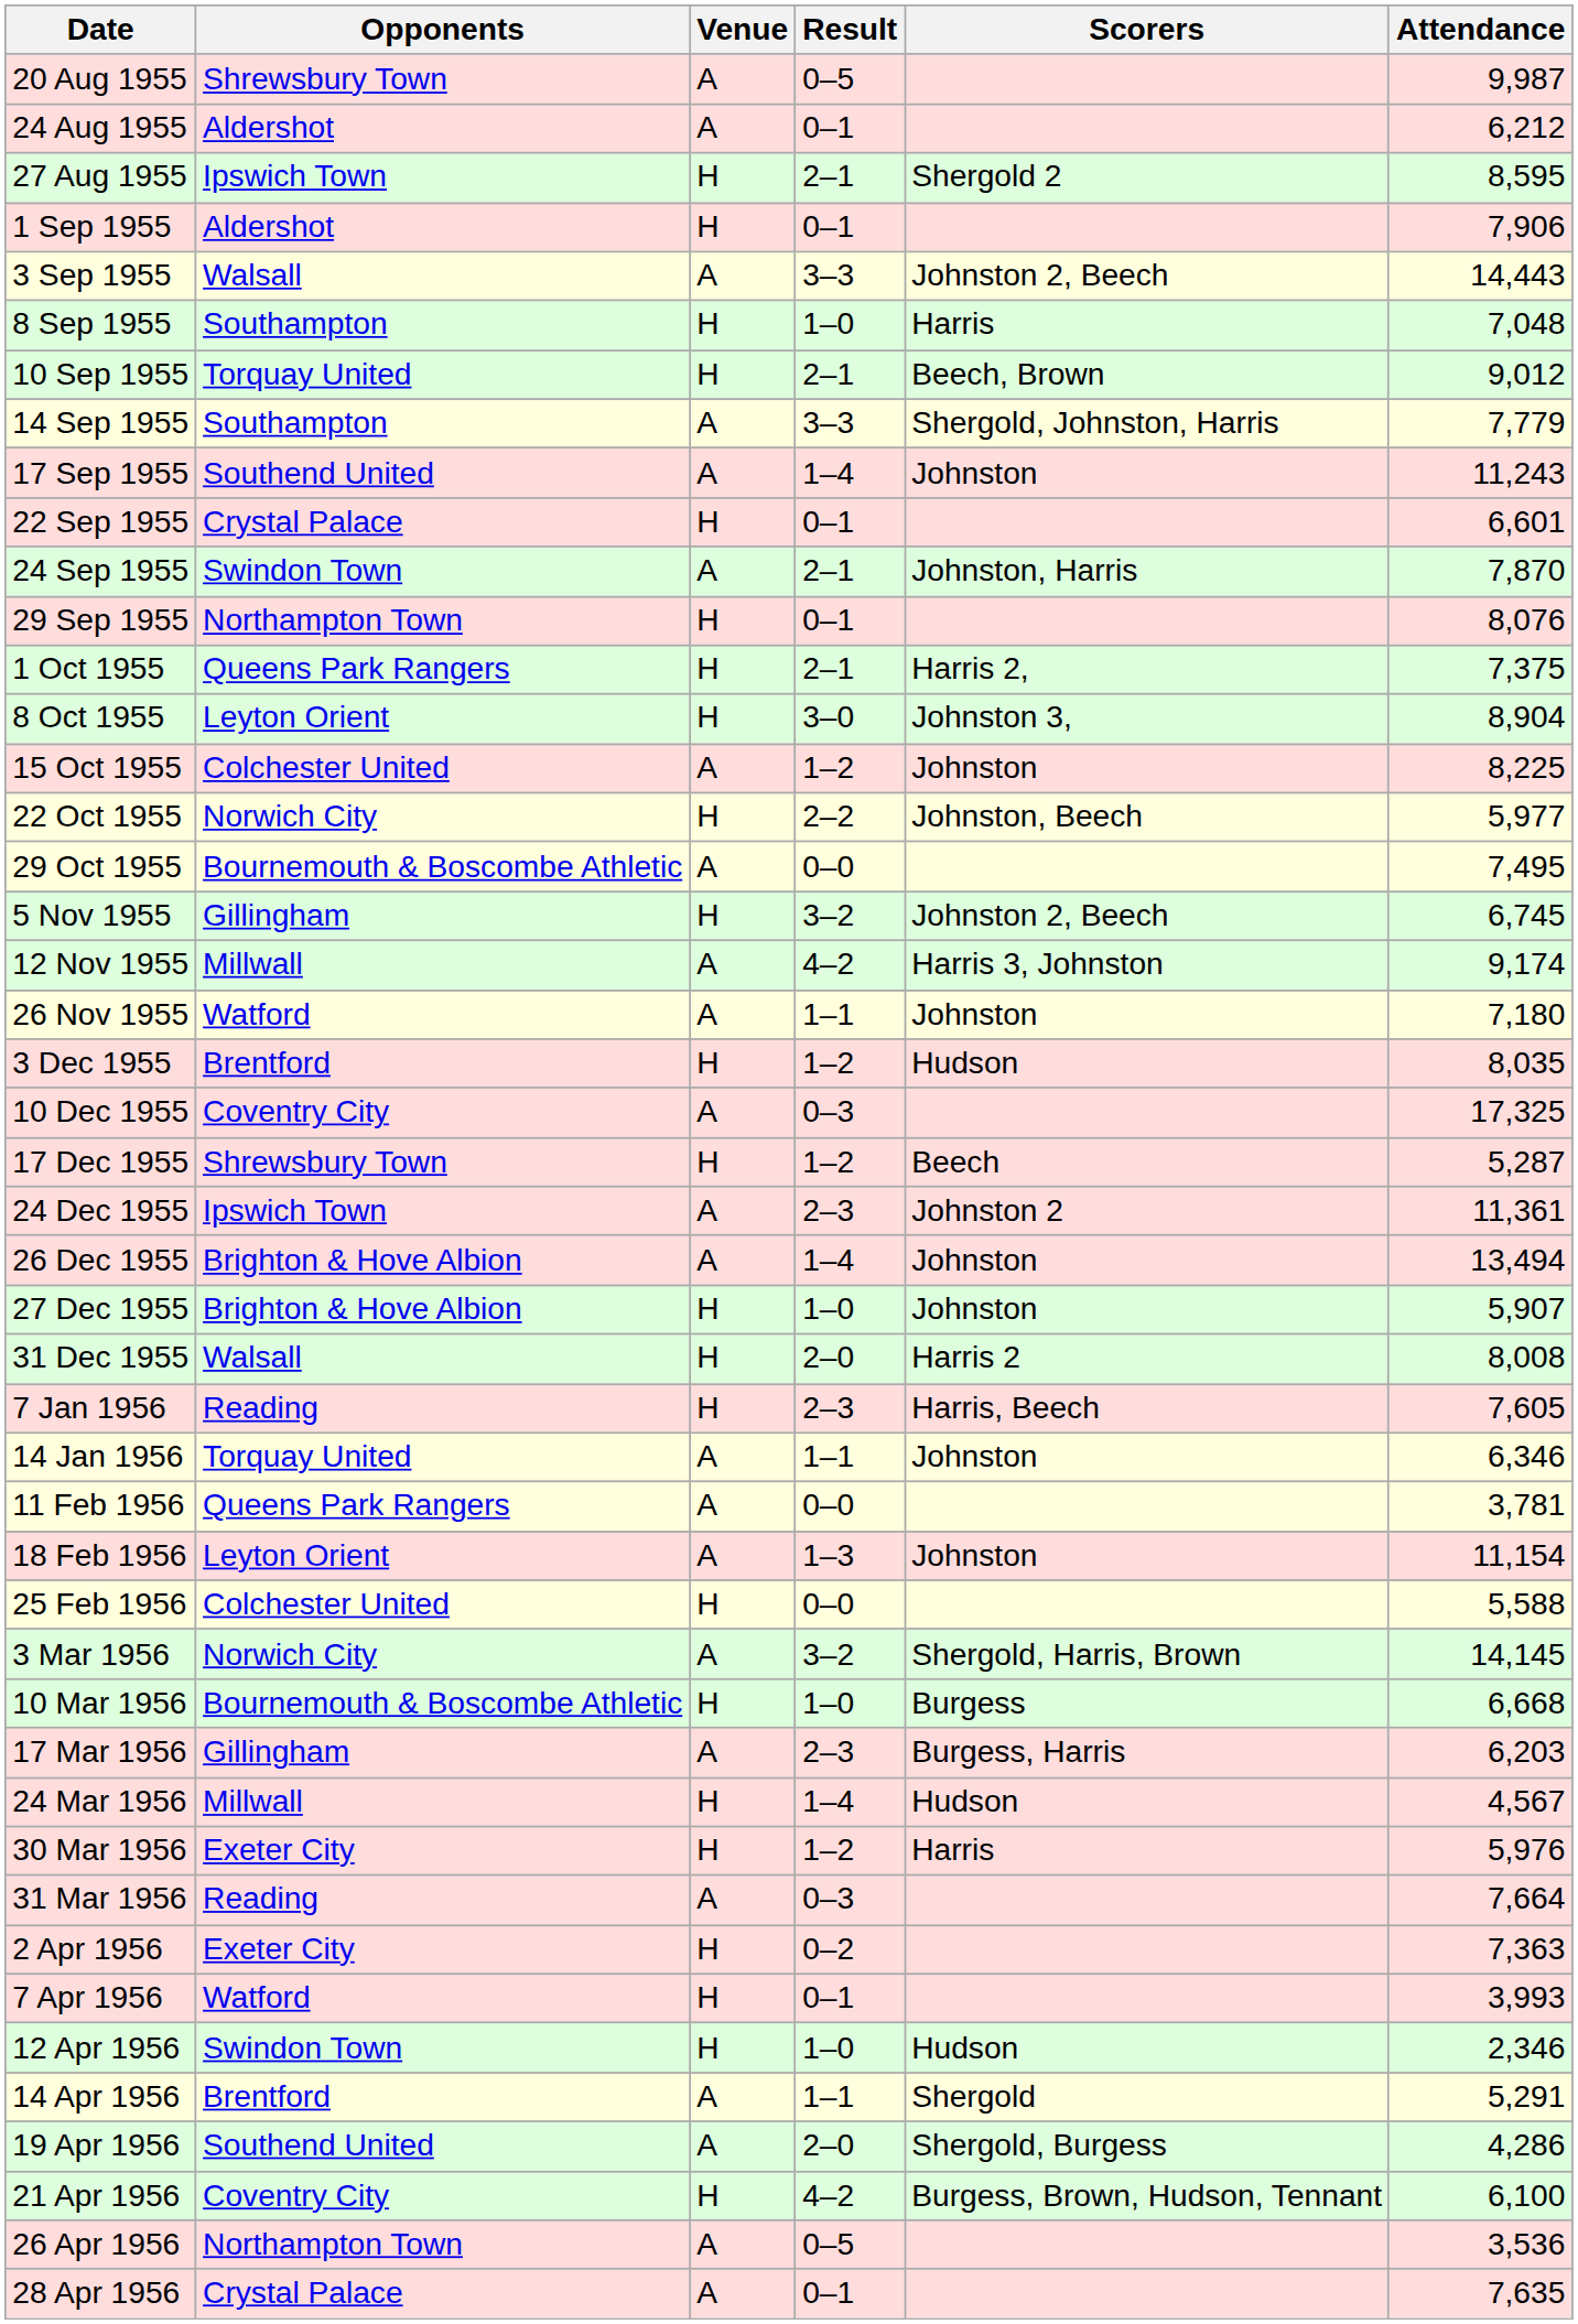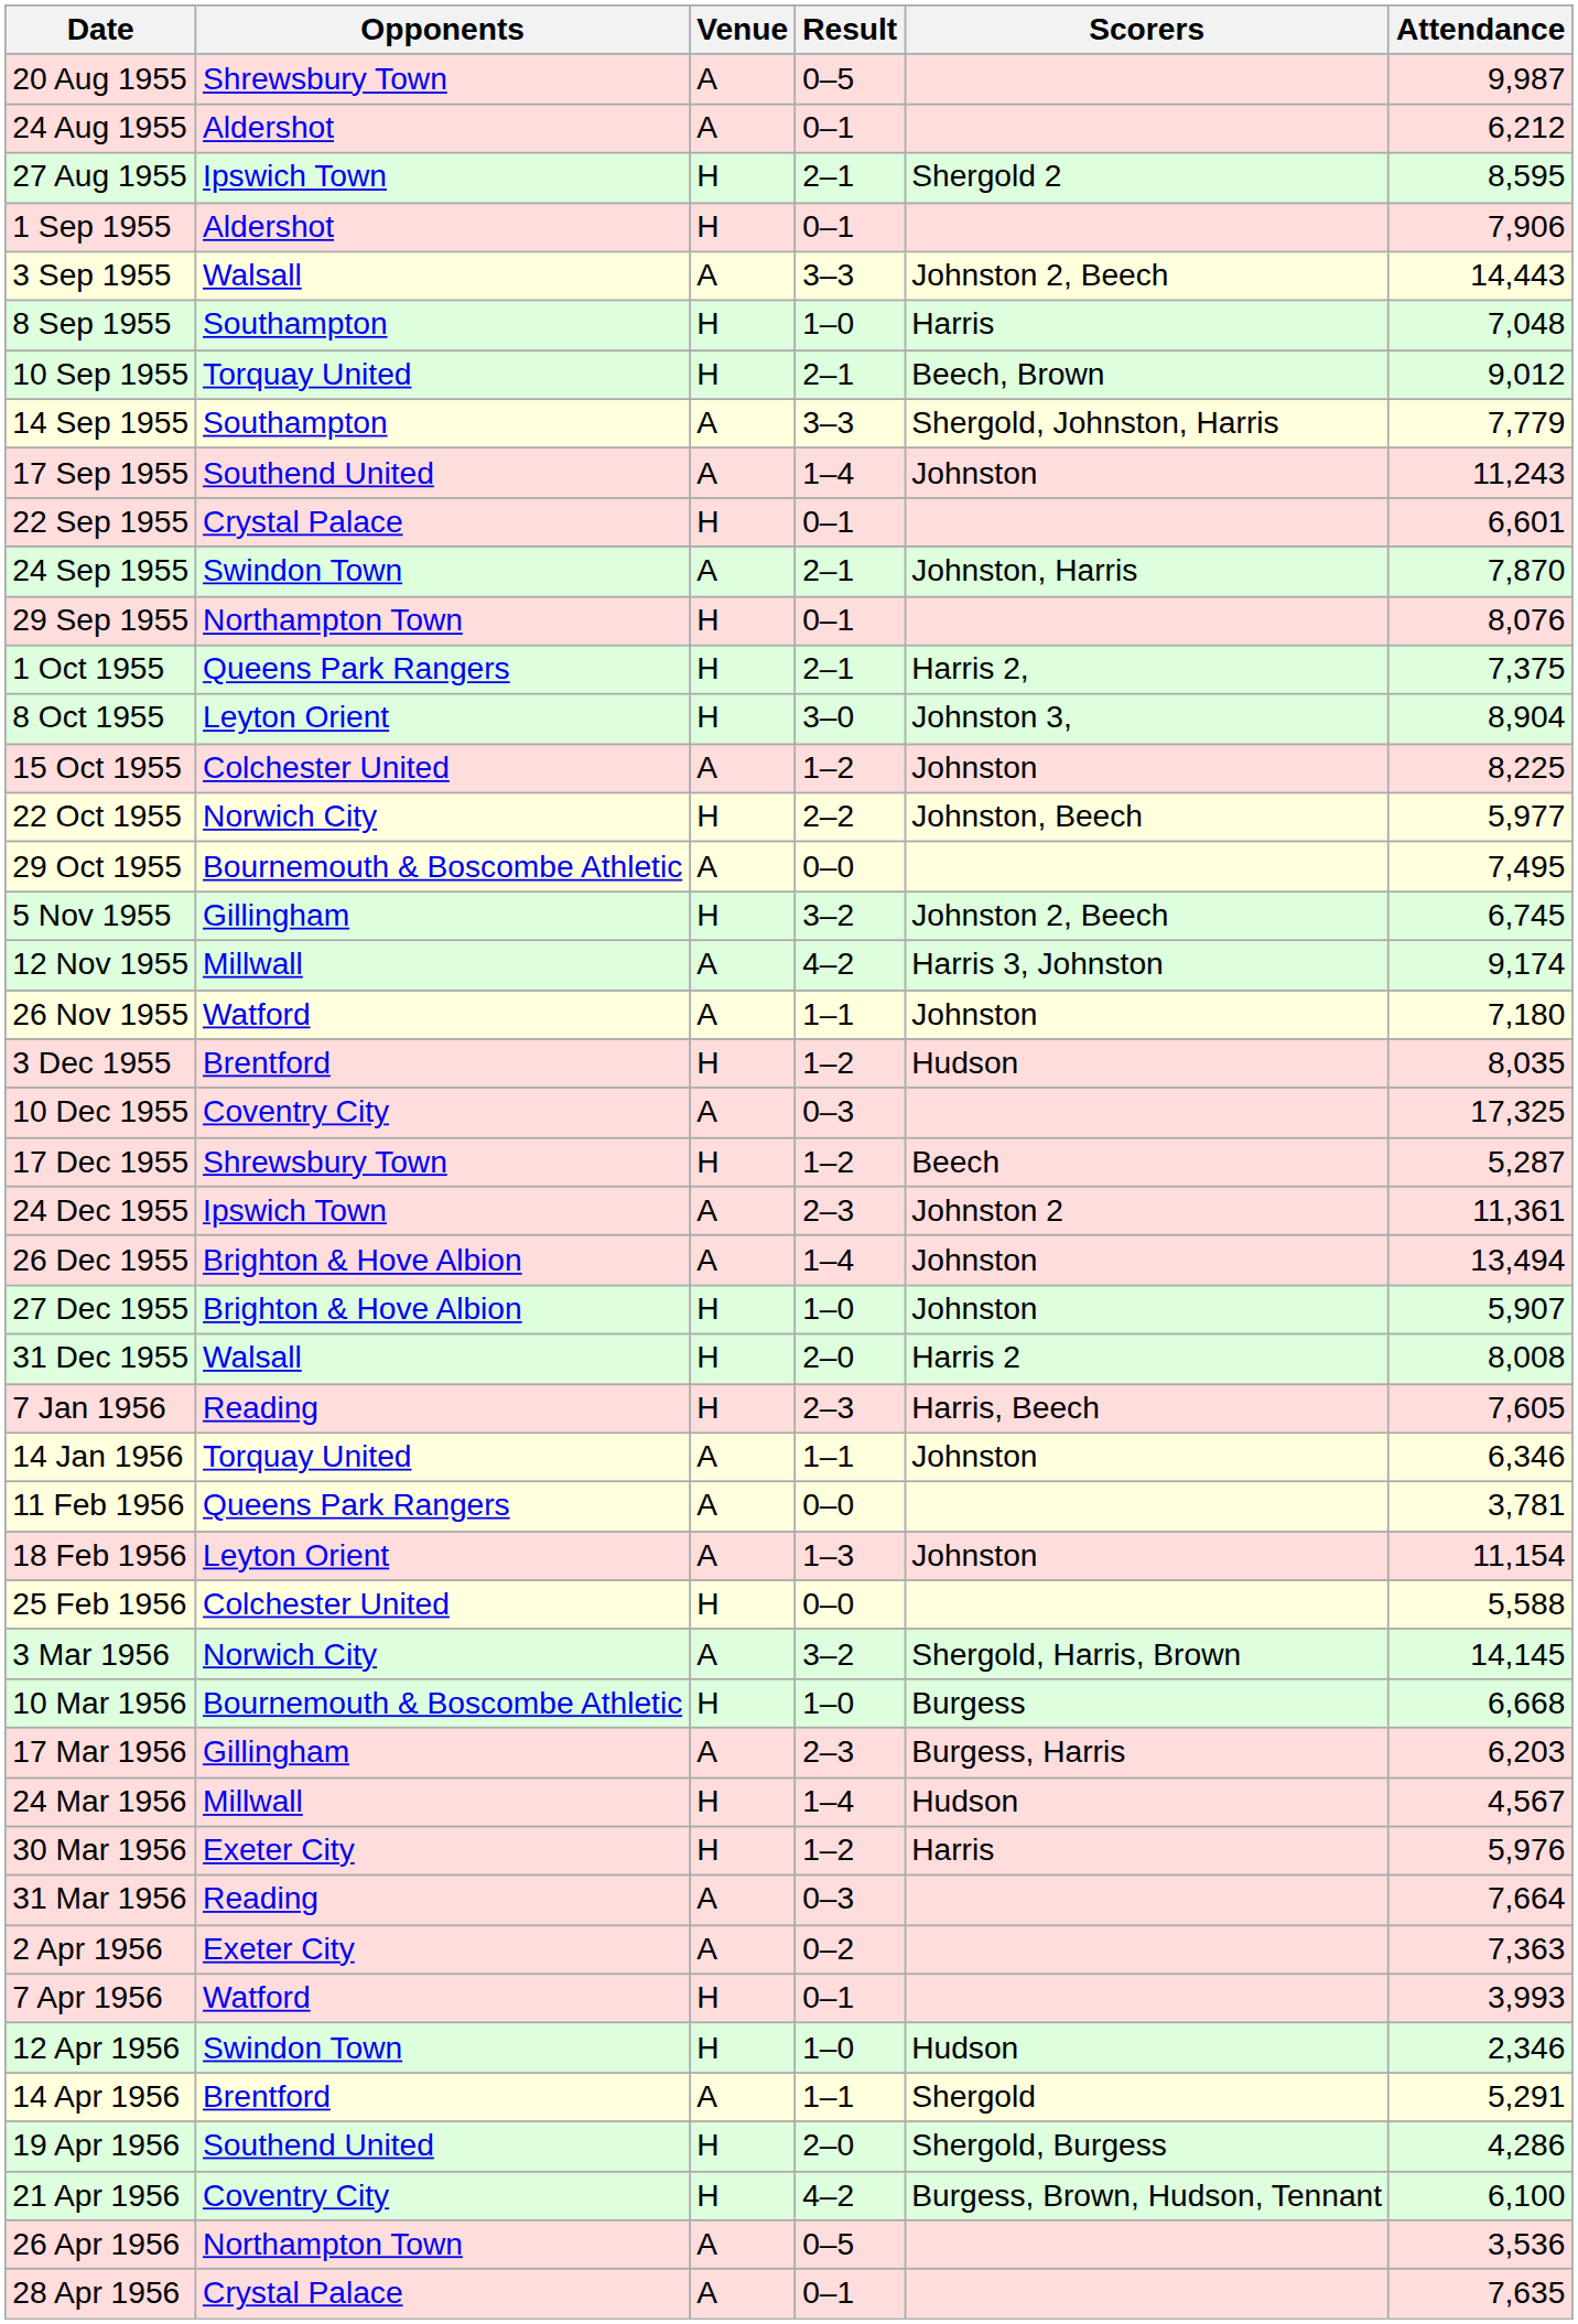2 Apr 1956 | Venue: H -> A
19 Apr 1956 | Venue: A -> H
